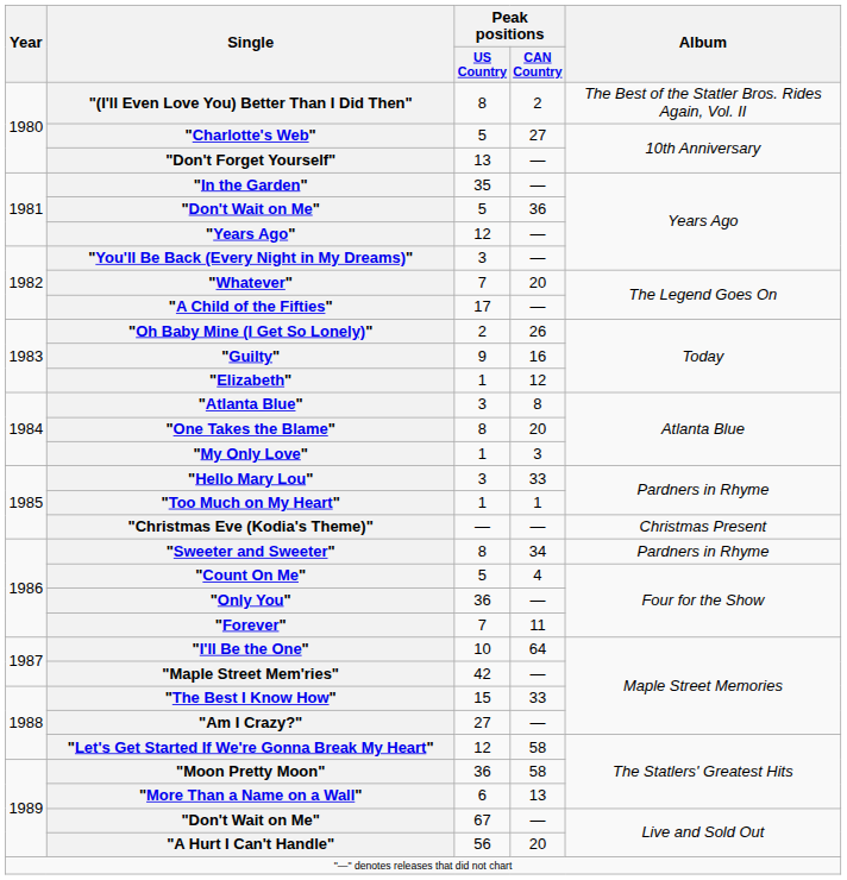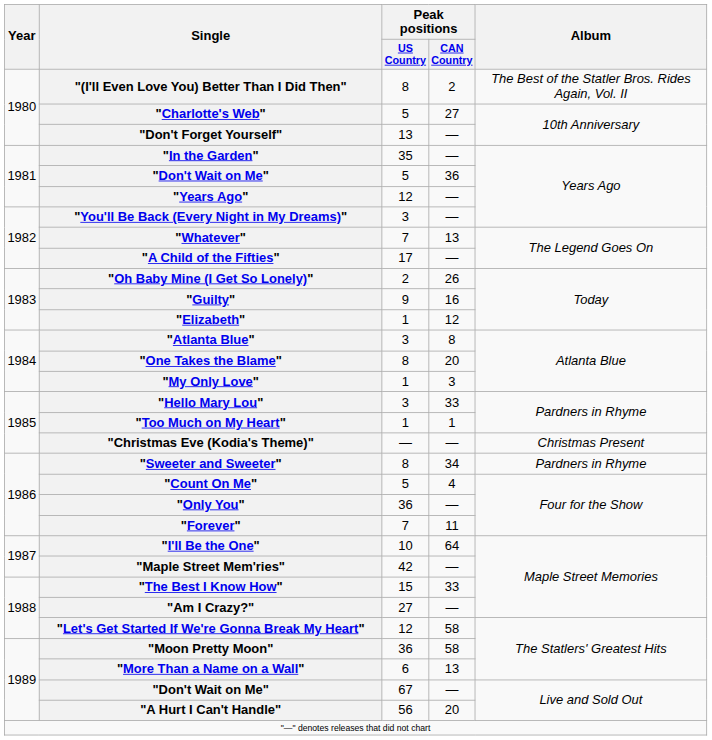"Whatever" | Peak positions / CAN Country: 20 -> 13
